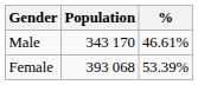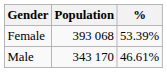rows swapped: Female <-> Male
